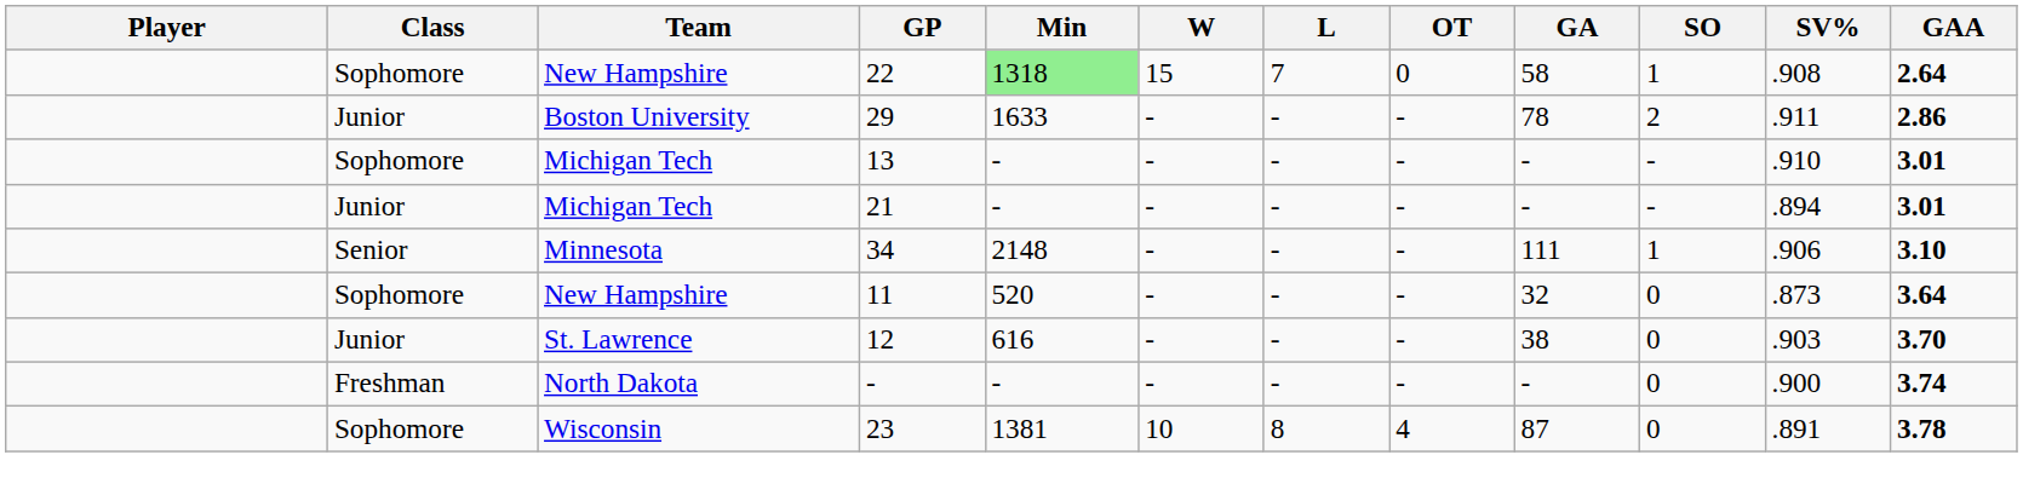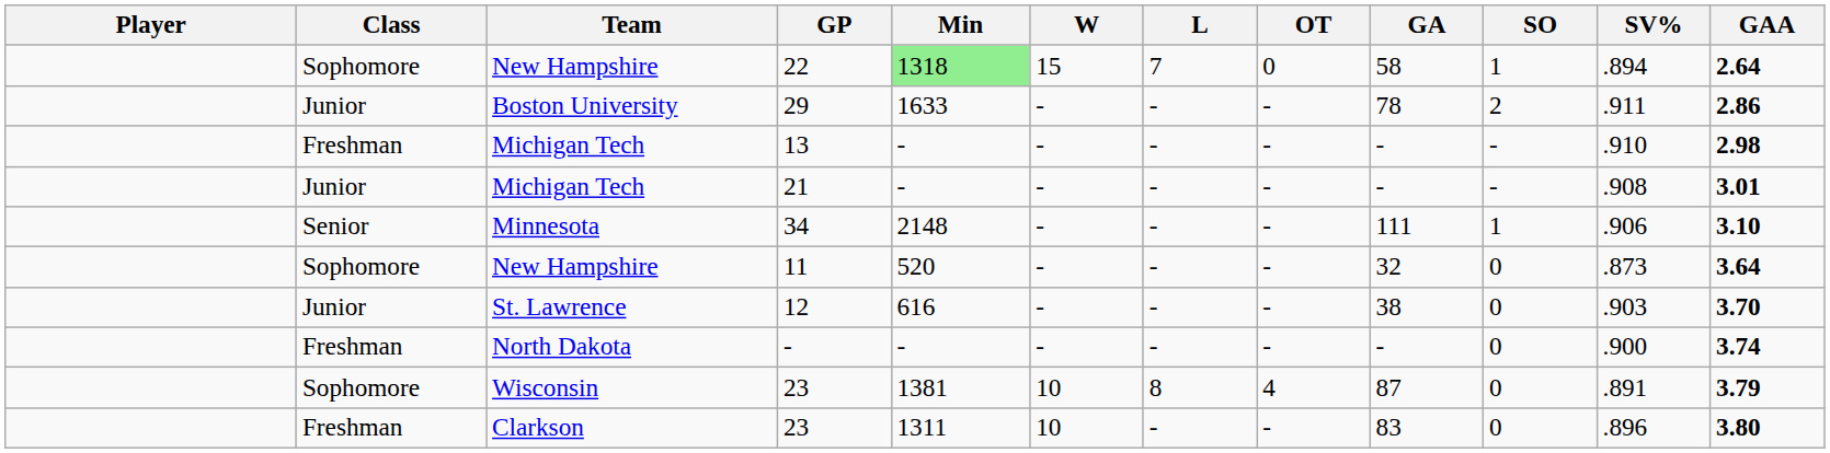22 | SV%: .908 -> .894
13 | Class: Sophomore -> Freshman
13 | GAA: 3.01 -> 2.98
21 | SV%: .894 -> .908
Wisconsin / 23 | GAA: 3.78 -> 3.79
+ row: Freshman | Clarkson | 23 | 1311 | 10 | - | - | 83 | 0 | .896 | 3.80
